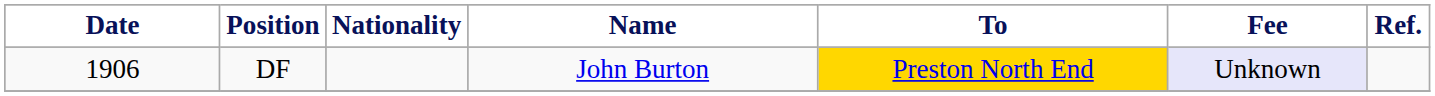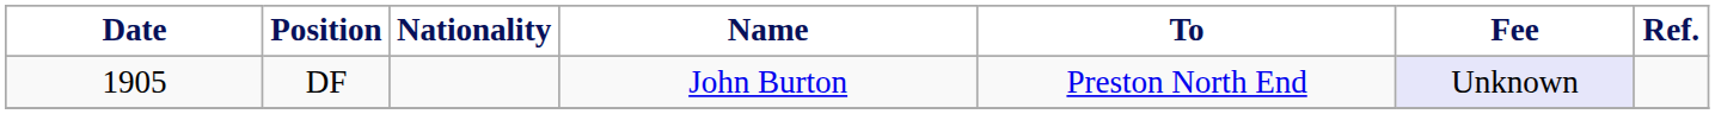DF | Date: 1906 -> 1905
DF | To: gold background -> no background
